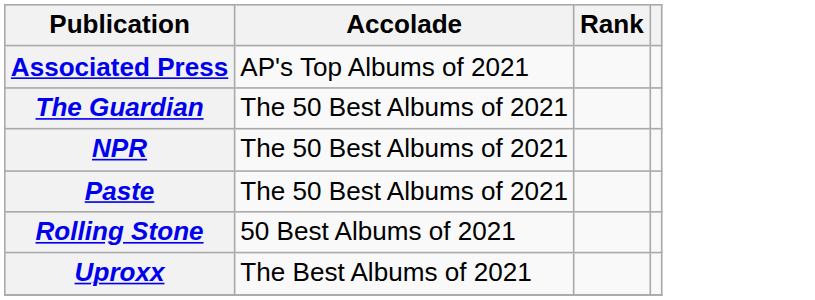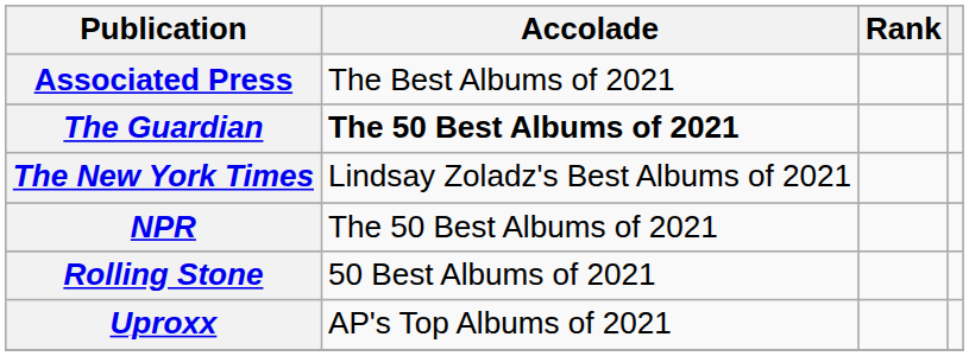Associated Press | Accolade: AP's Top Albums of 2021 -> The Best Albums of 2021
The Guardian | Accolade: normal -> bold
+ row: The New York Times | Lindsay Zoladz's Best Albums of 2021
- row: Paste | The 50 Best Albums of 2021
Uproxx | Accolade: The Best Albums of 2021 -> AP's Top Albums of 2021
